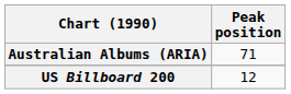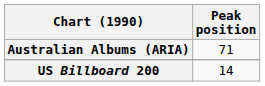US Billboard 200 | Peak position: 12 -> 14
